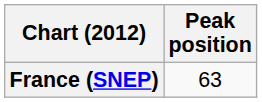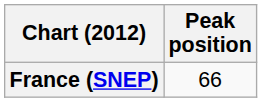France (SNEP) | Peak position: 63 -> 66
